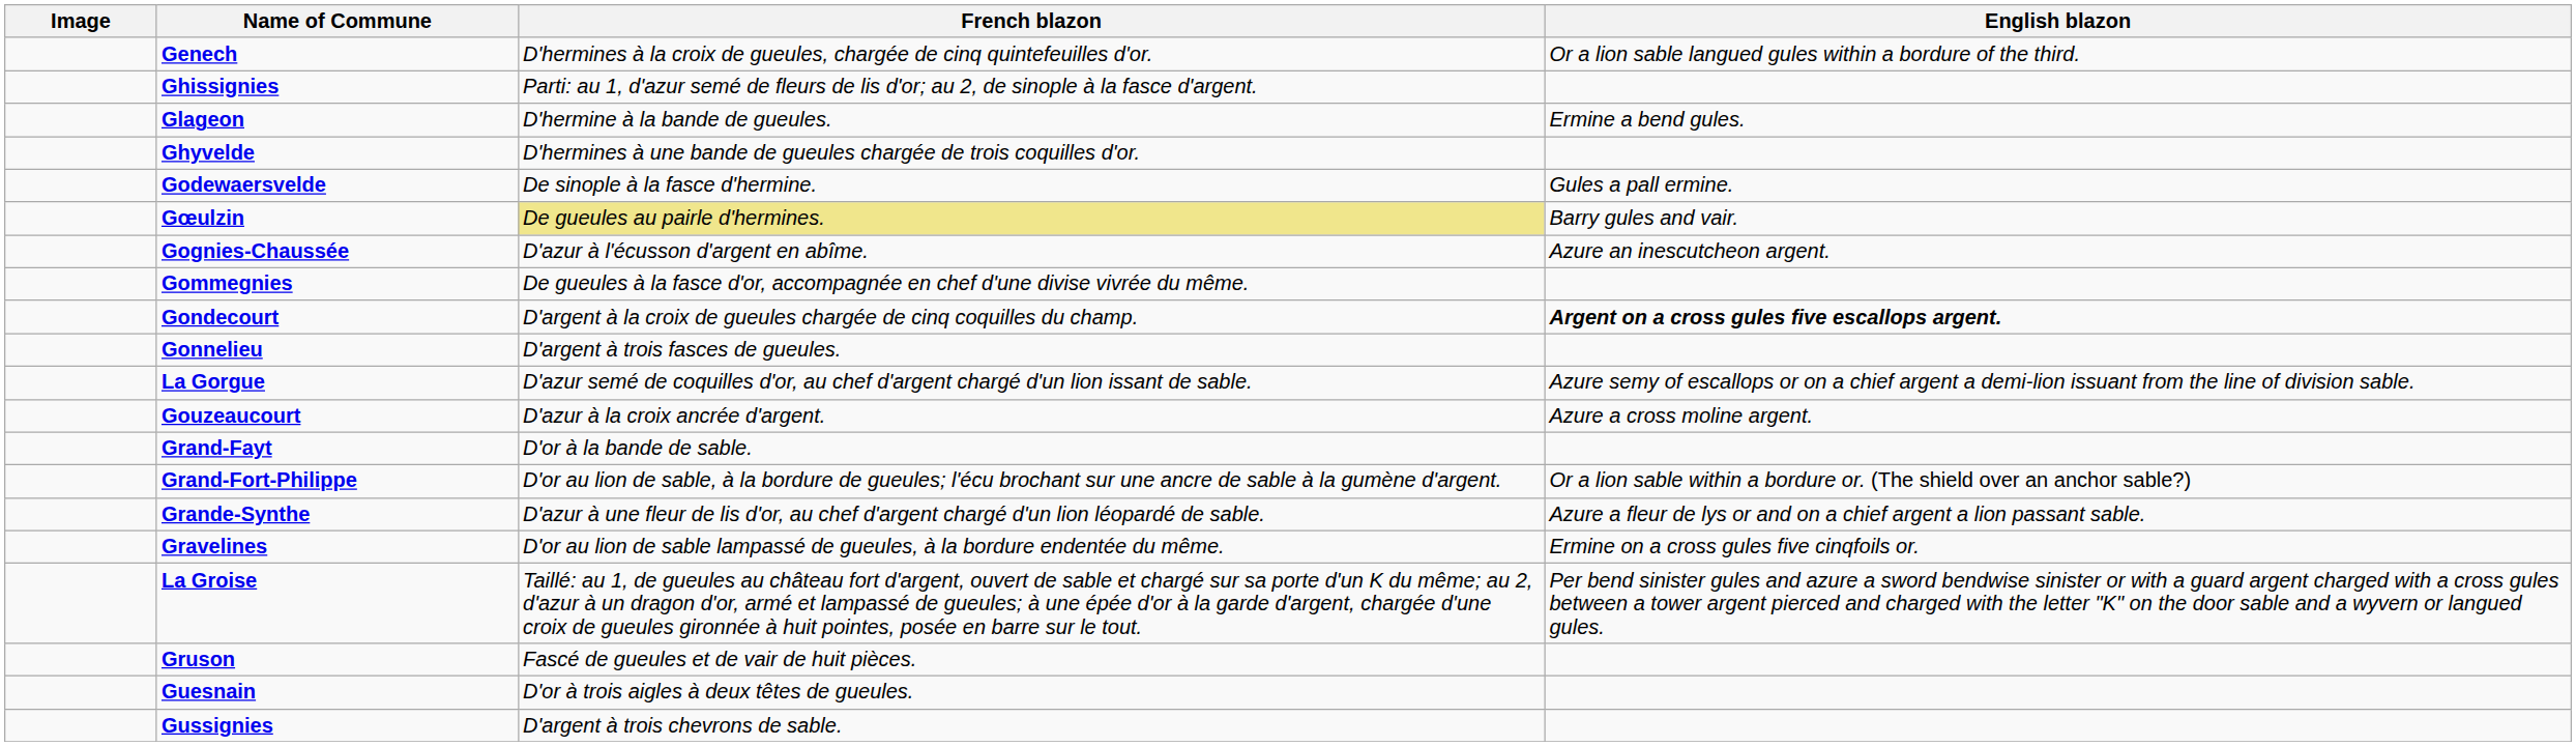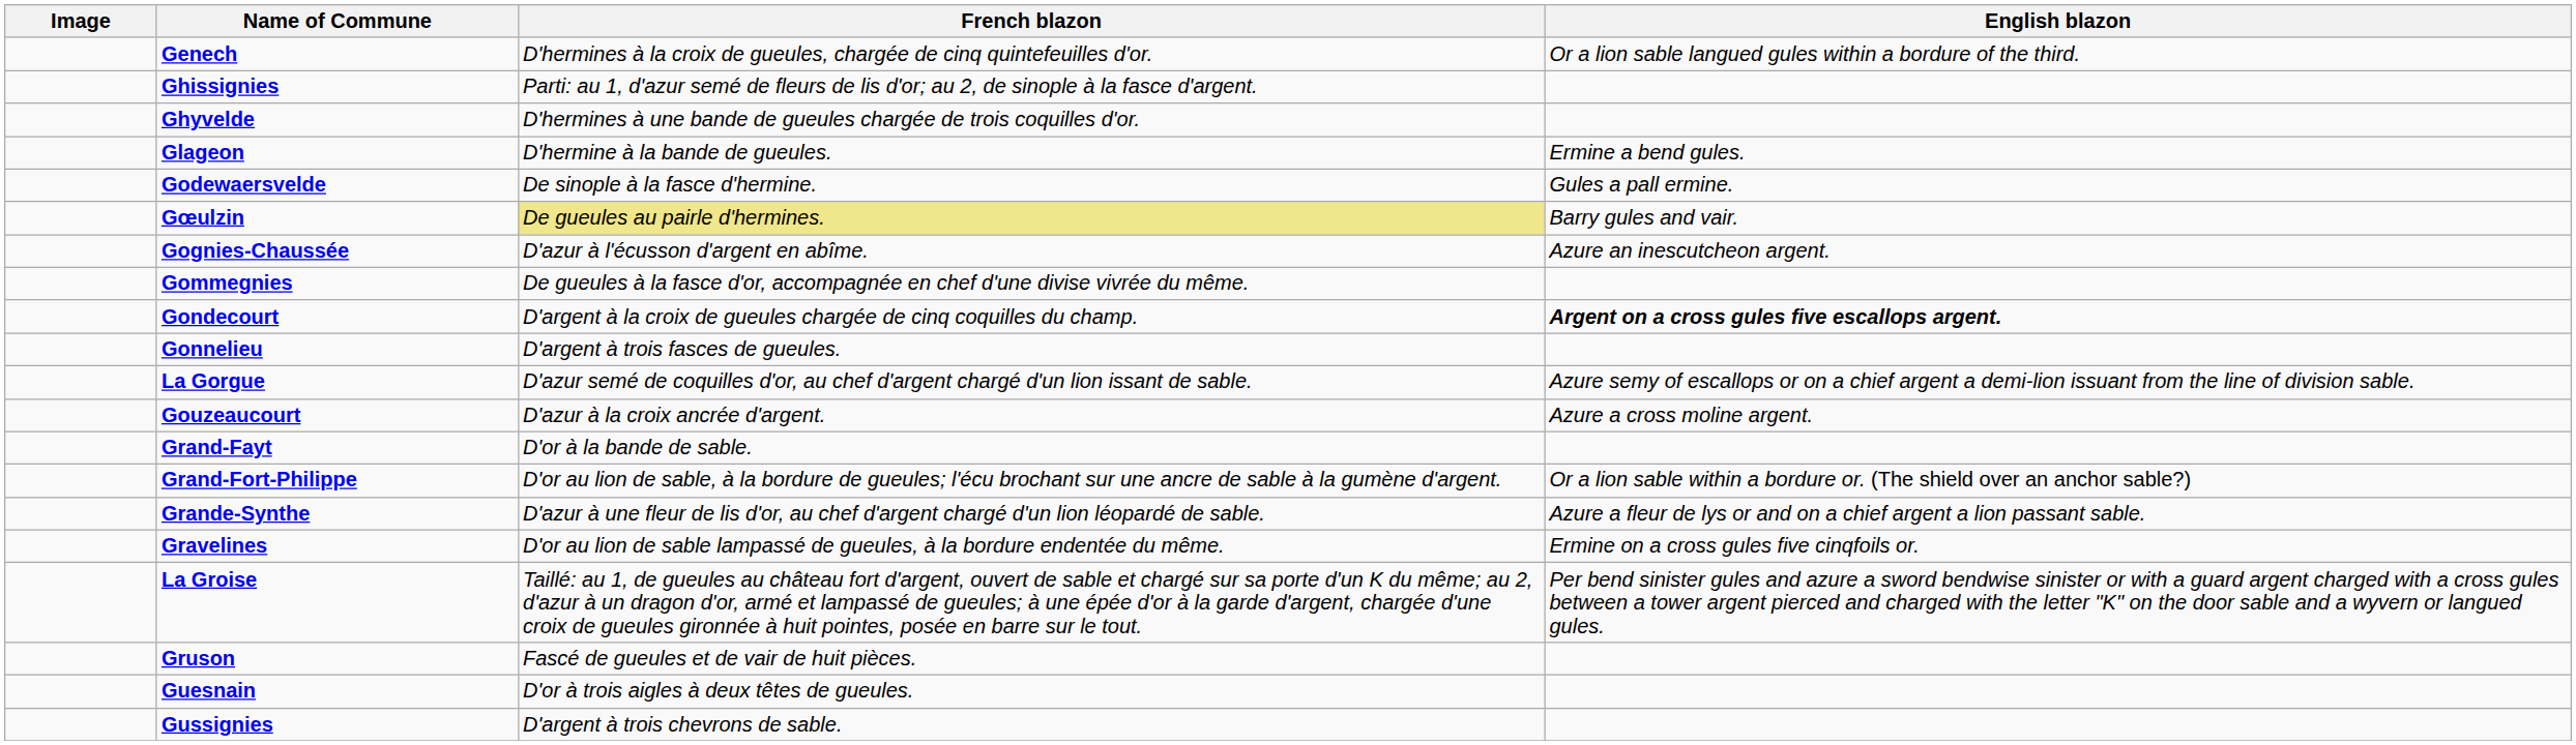rows swapped: Ghyvelde <-> Glageon
